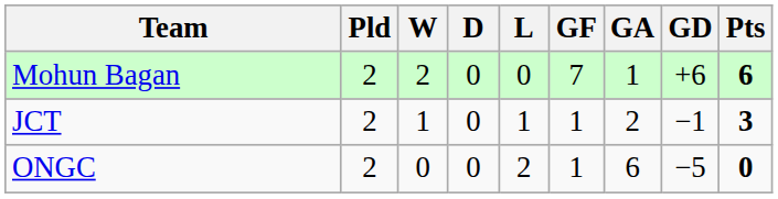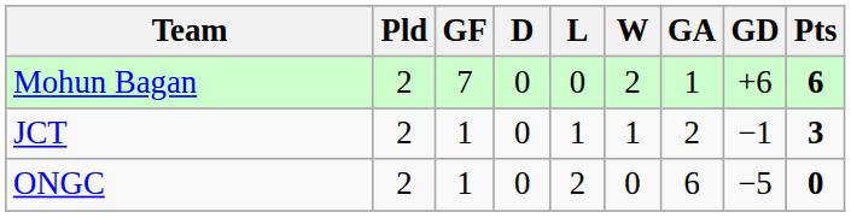columns swapped: W <-> GF
